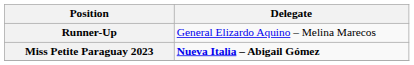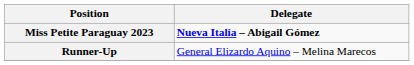rows swapped: Miss Petite Paraguay 2023 <-> Runner-Up
